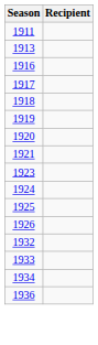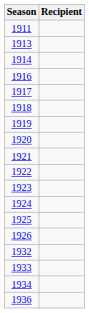+ row: 1914
+ row: 1922
